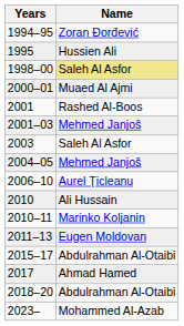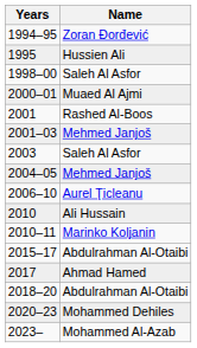1998–00 | Name: khaki background -> no background
- row: 2011–13 | Eugen Moldovan
+ row: 2020–23 | Mohammed Dehiles
